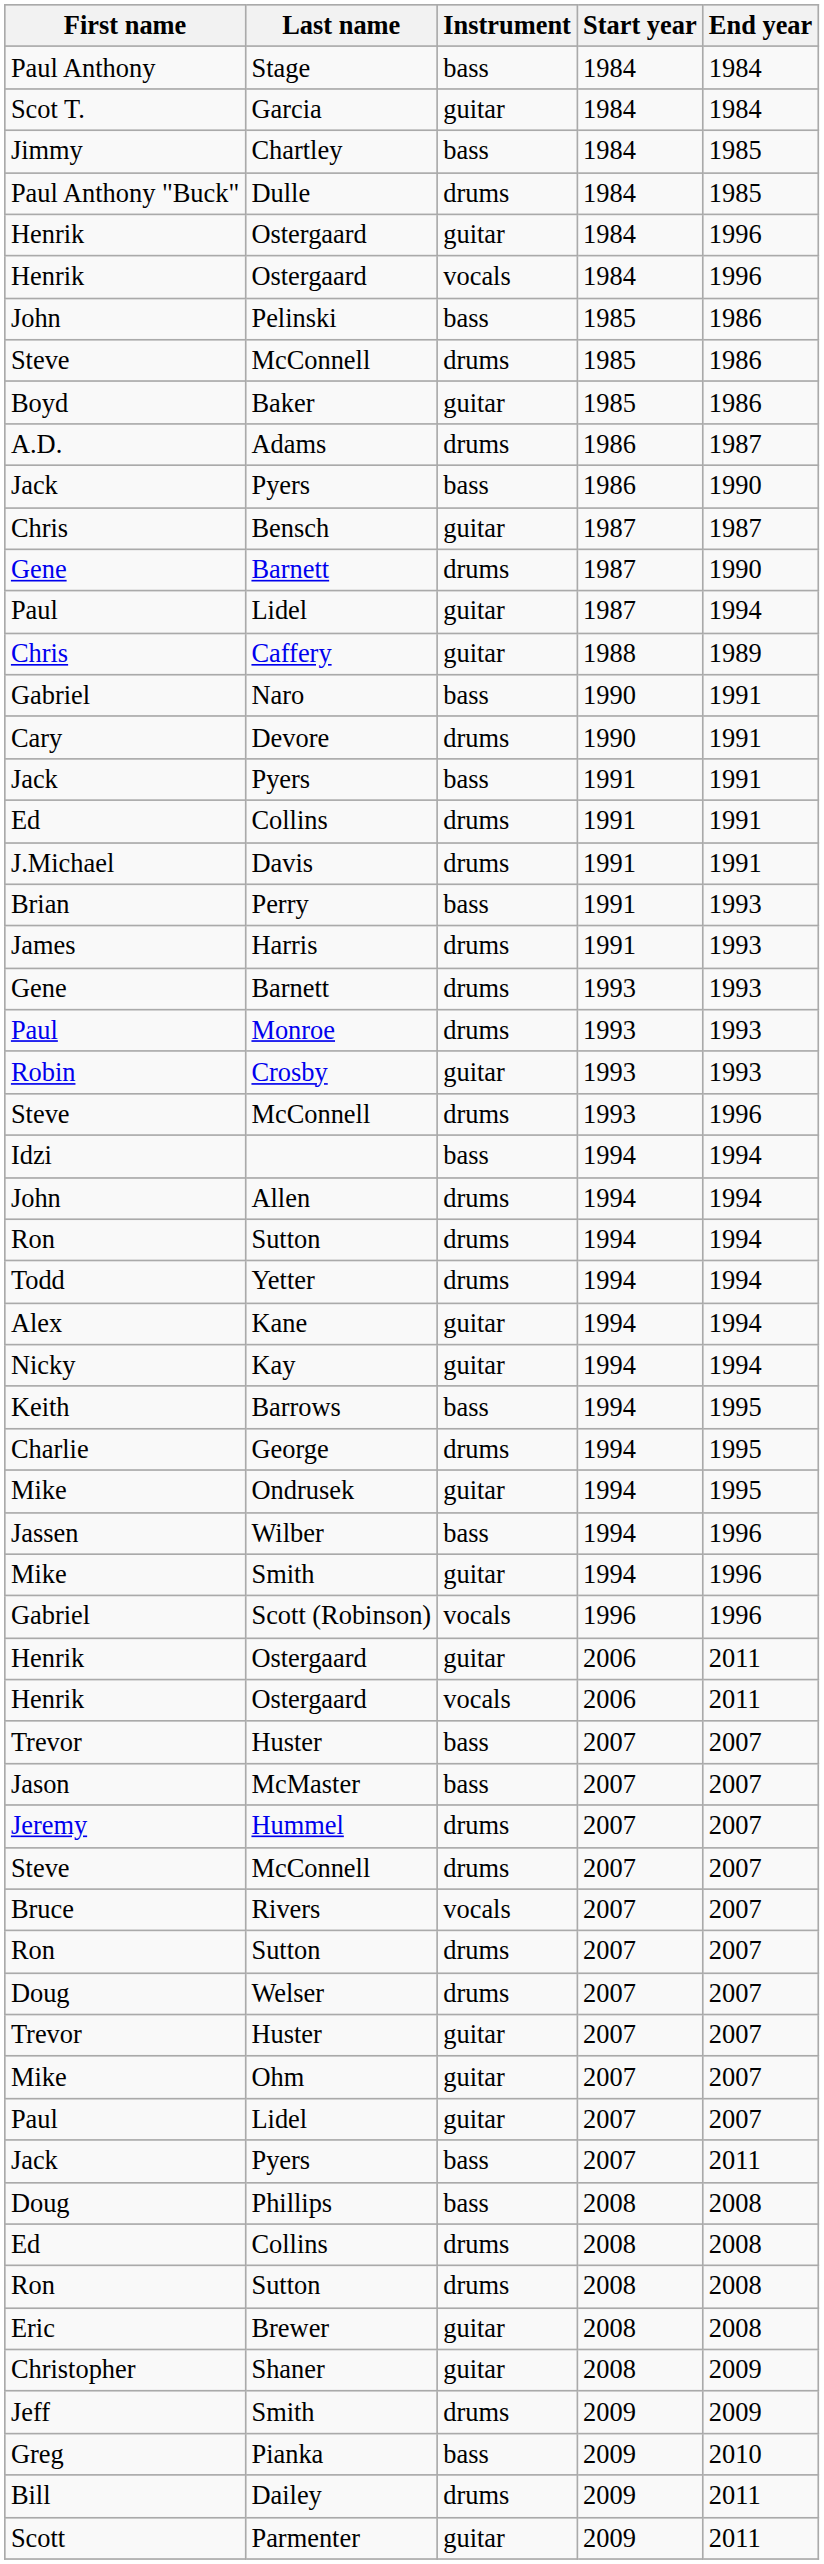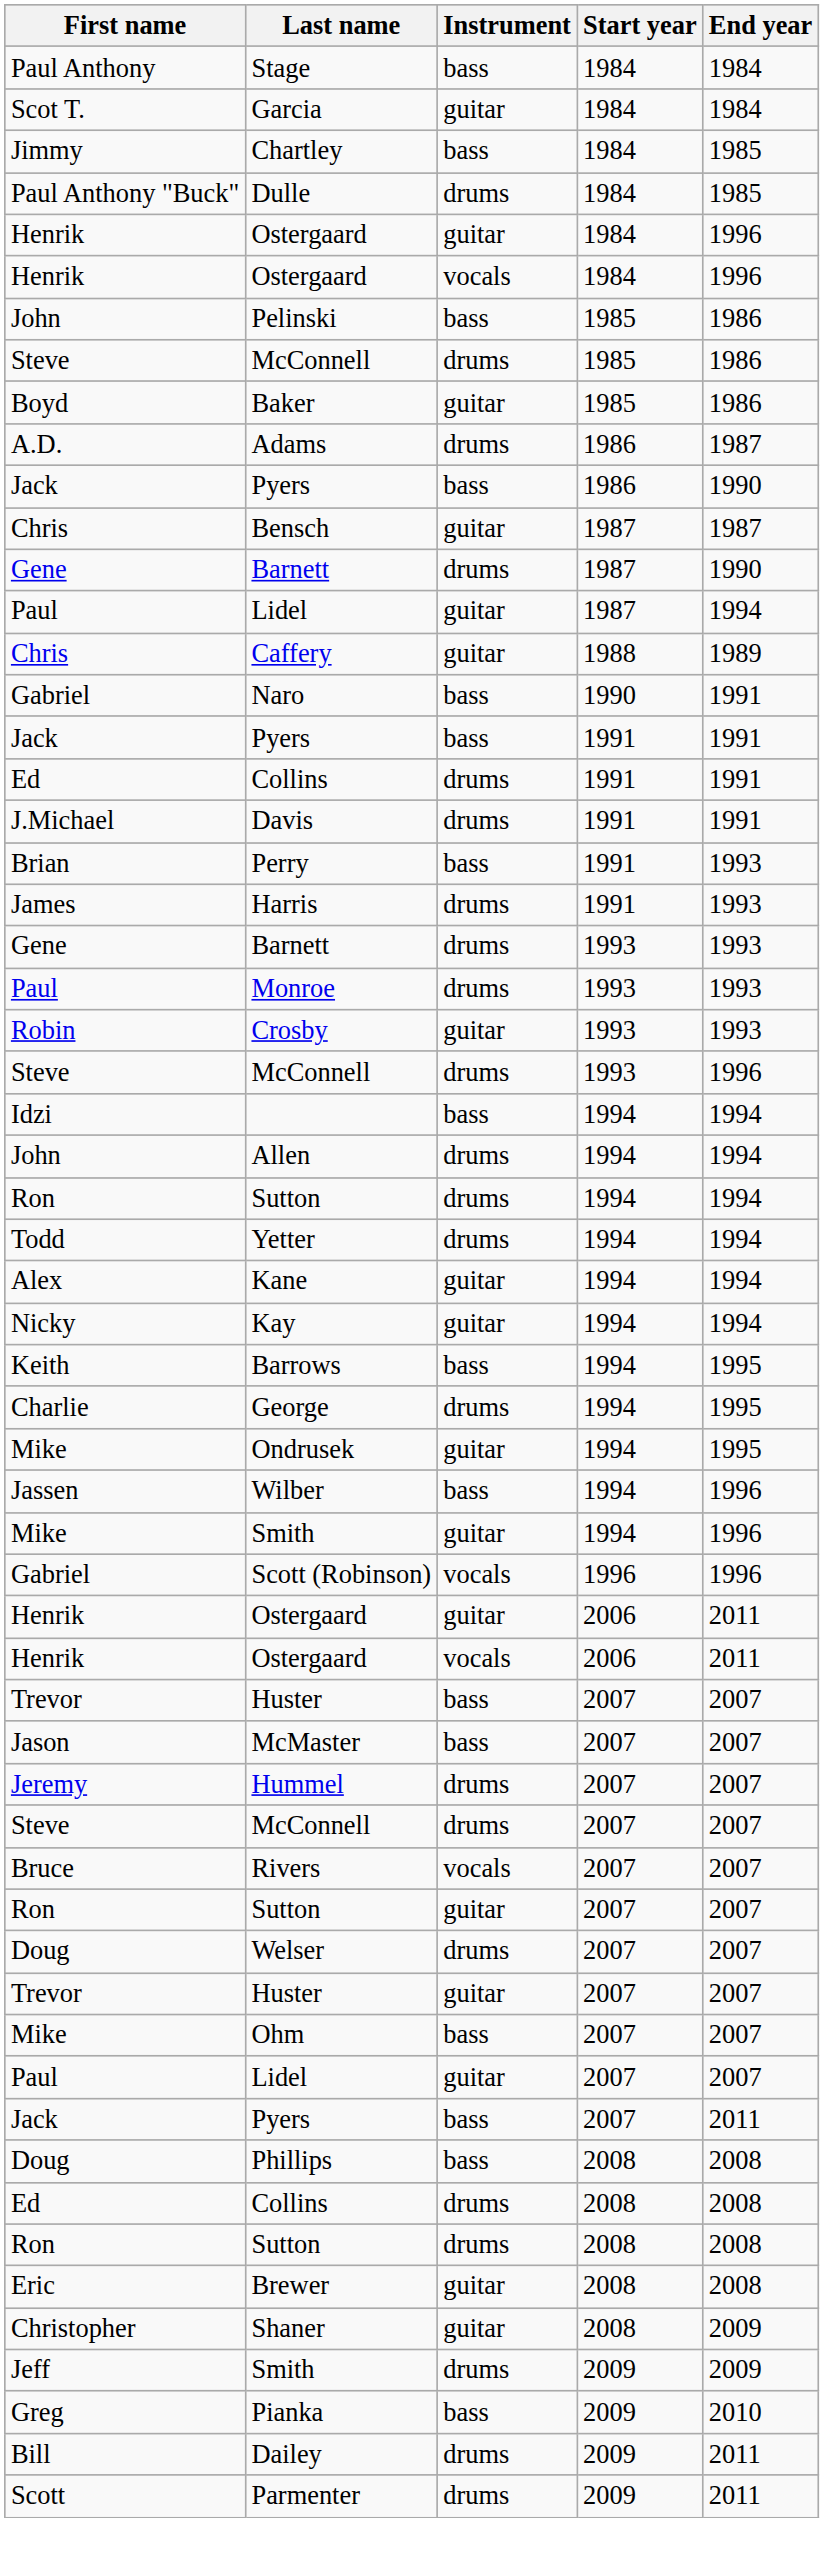- row: Cary | Devore | drums | 1990 | 1991
Sutton / 2007 | Instrument: drums -> guitar
Ohm | Instrument: guitar -> bass
Parmenter | Instrument: guitar -> drums
